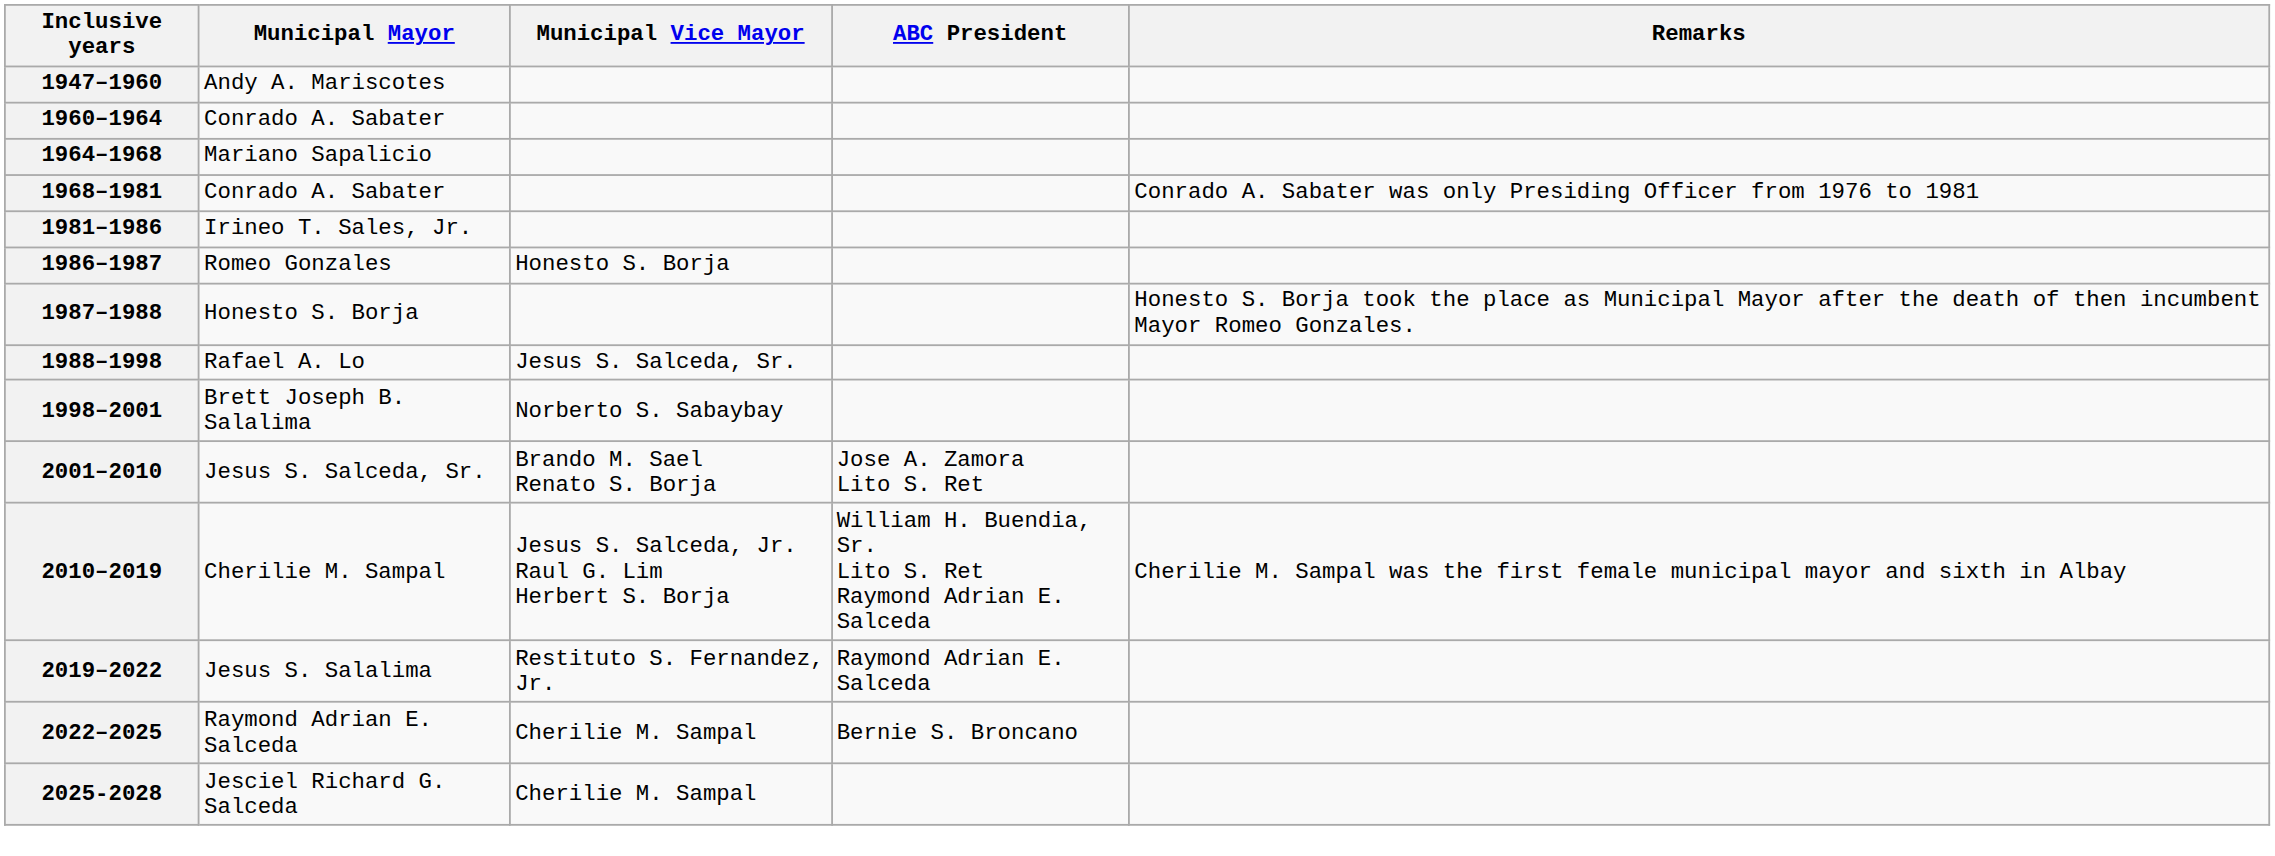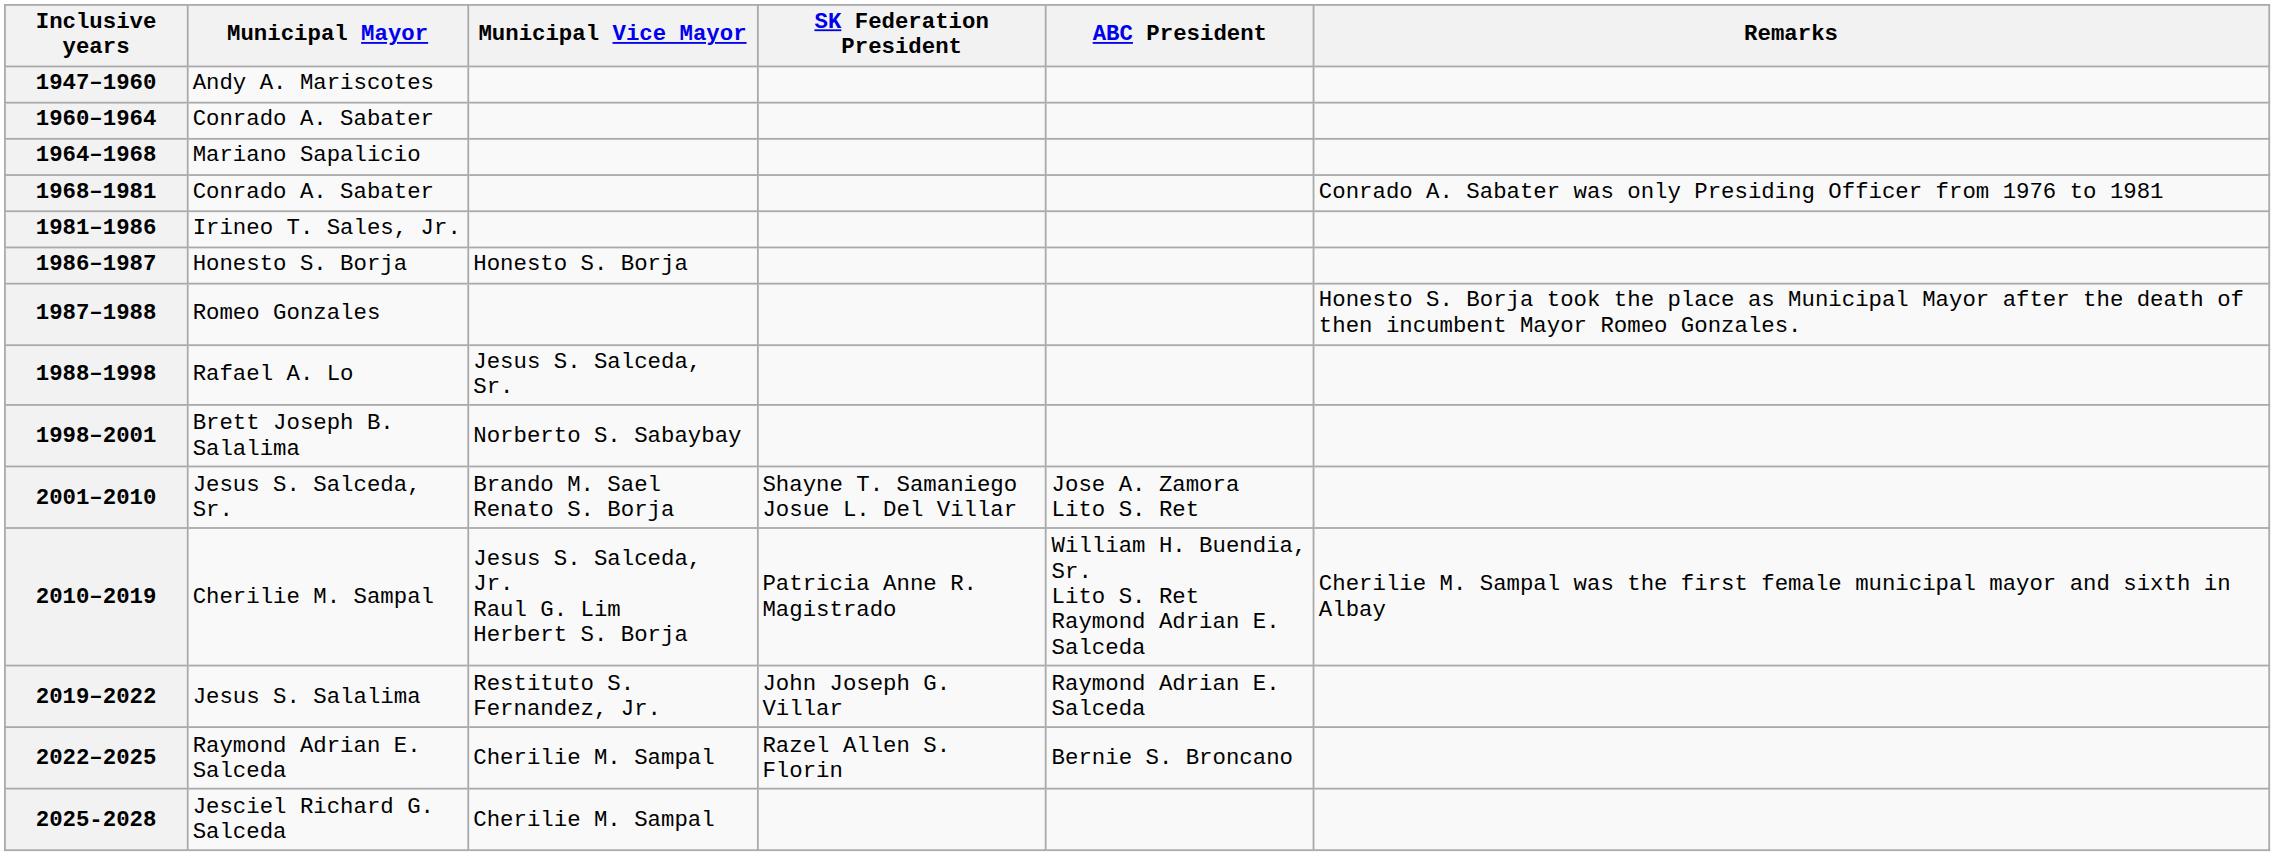+ column: SK Federation President | Shayne T. Samaniego Josue L. Del Villar | Patricia Anne R. Magistrado | John Joseph G. Villar | Razel Allen S. Florin
1986–1987 | Municipal Mayor: Romeo Gonzales -> Honesto S. Borja
1987–1988 | Municipal Mayor: Honesto S. Borja -> Romeo Gonzales
